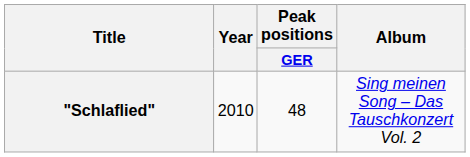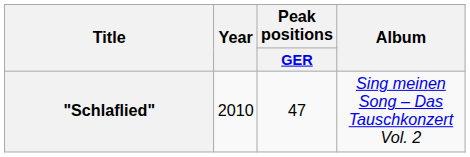"Schlaflied" | Peak positions / GER: 48 -> 47
